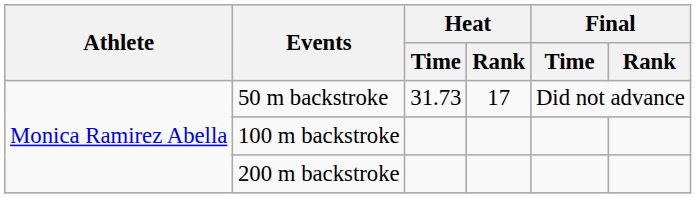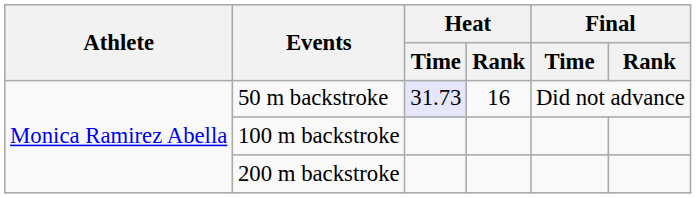50 m backstroke | Heat / Time: no background -> lavender background
50 m backstroke | Heat / Rank: 17 -> 16
